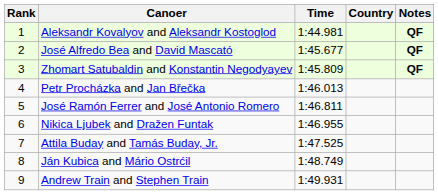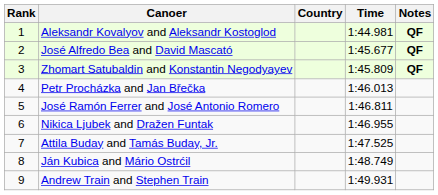columns swapped: Country <-> Time
